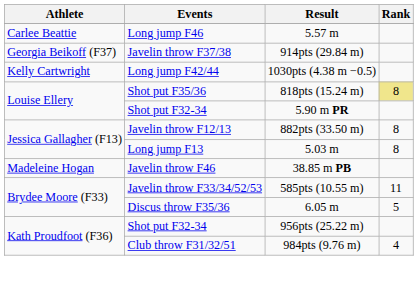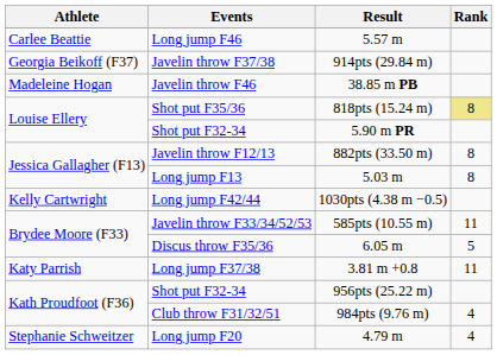rows swapped: 1030pts (4.38 m −0.5) <-> 38.85 m PB
+ row: Katy Parrish | Long jump F37/38 | 3.81 m +0.8 | 11
+ row: Stephanie Schweitzer | Long jump F20 | 4.79 m | 4
